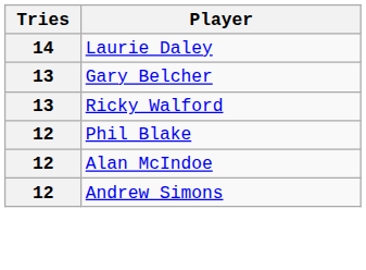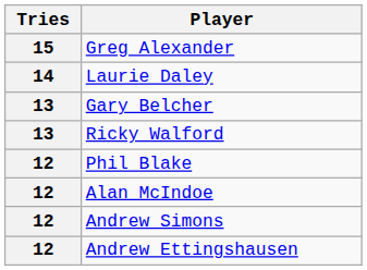+ row: 15 | Greg Alexander
+ row: 12 | Andrew Ettingshausen
